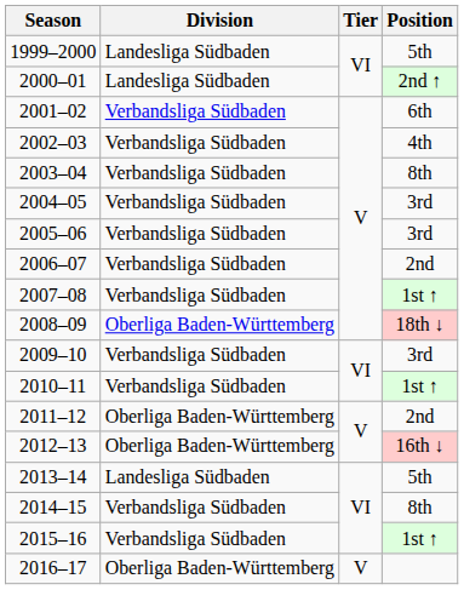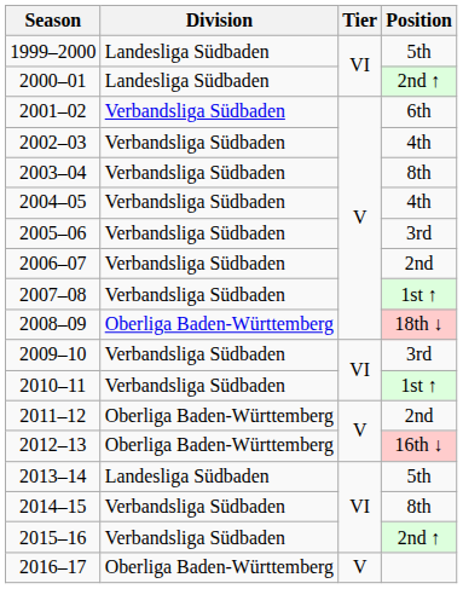2004–05 | Position: 3rd -> 4th
2015–16 | Position: 1st ↑ -> 2nd ↑
